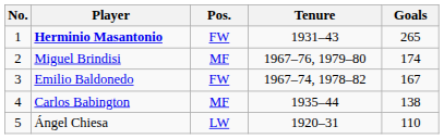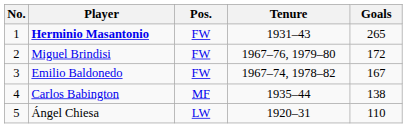Miguel Brindisi | Pos.: MF -> FW
Miguel Brindisi | Goals: 174 -> 172
